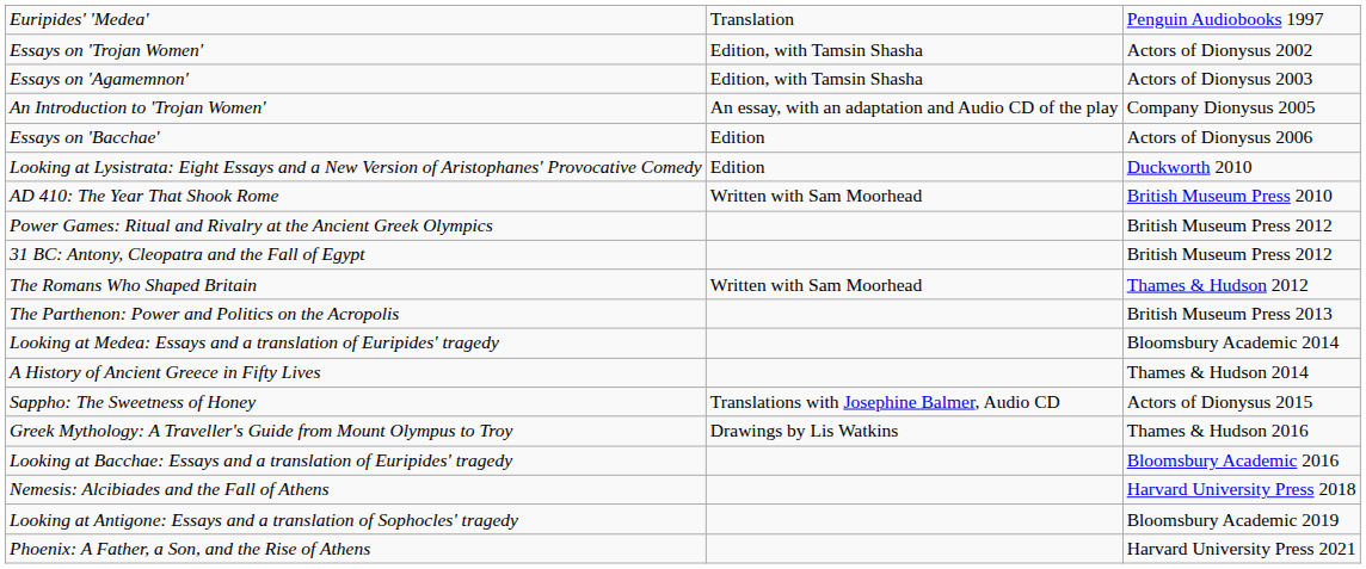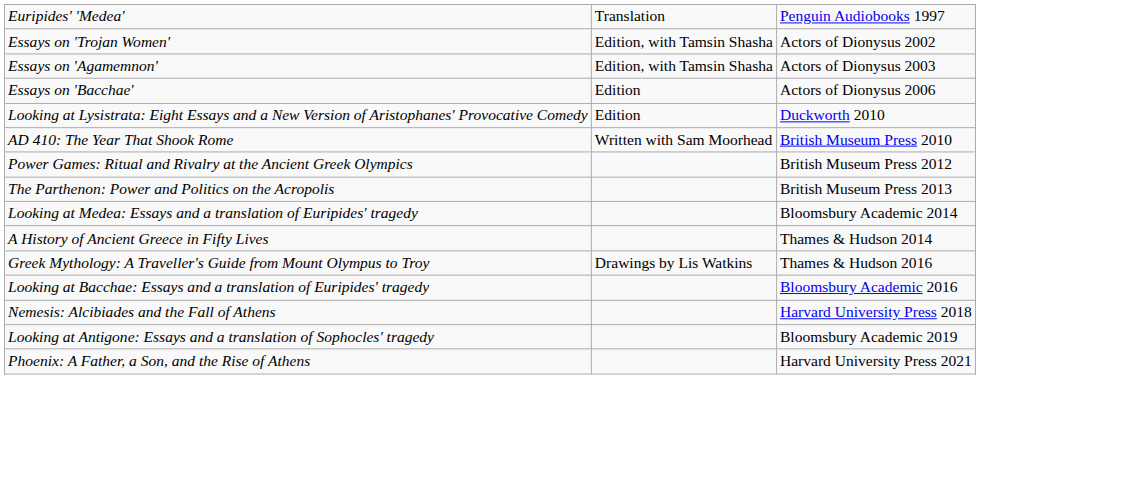- row: An Introduction to 'Trojan Women' | An essay, with an adaptation and Audio CD of the play | Company Dionysus 2005
- row: 31 BC: Antony, Cleopatra and the Fall of Egypt | British Museum Press 2012
- row: The Romans Who Shaped Britain | Written with Sam Moorhead | Thames & Hudson 2012
- row: Sappho: The Sweetness of Honey | Translations with Josephine Balmer, Audio CD | Actors of Dionysus 2015
